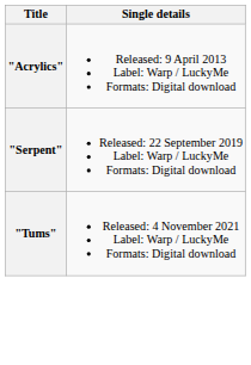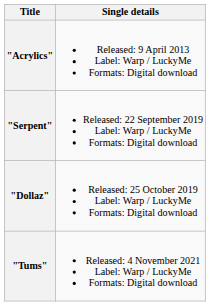+ row: "Dollaz" | Released: 25 October 2019 Label: Warp / LuckyMe Formats: Digital download
